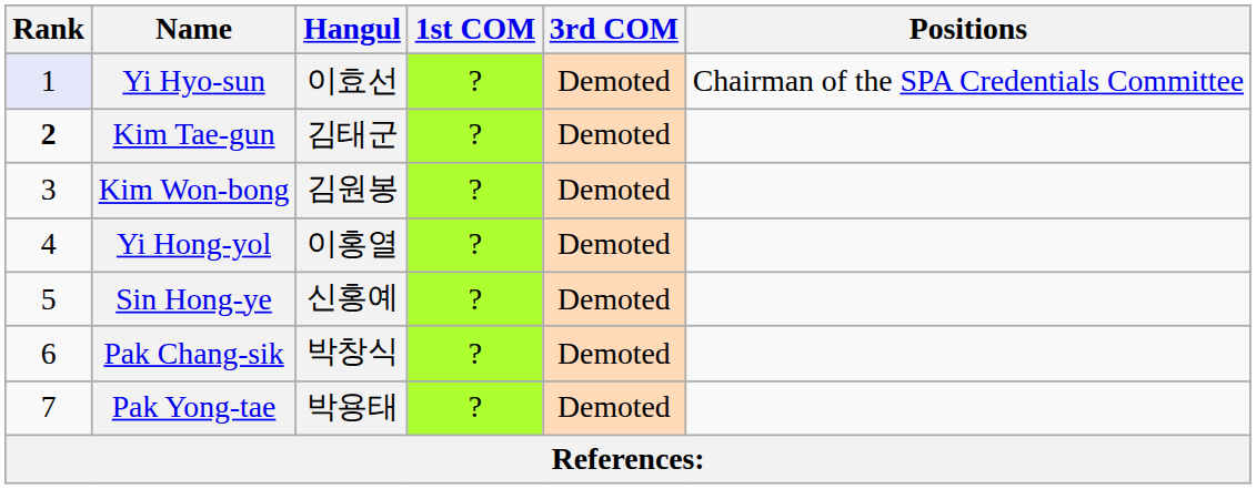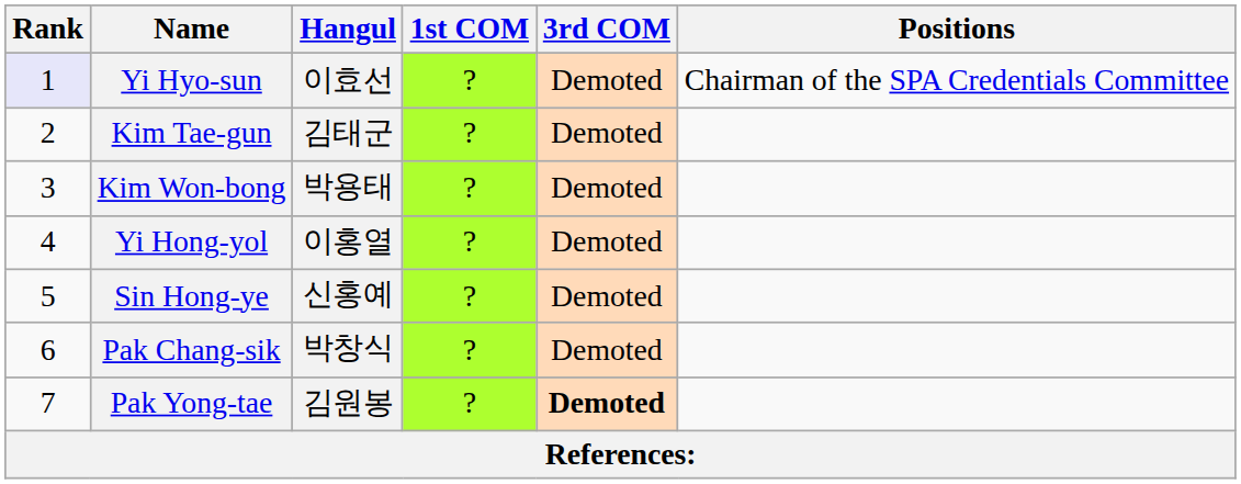Kim Tae-gun | Rank: bold -> normal
Kim Won-bong | Hangul: 김원봉 -> 박용태
Pak Yong-tae | Hangul: 박용태 -> 김원봉
Pak Yong-tae | 3rd COM: normal -> bold
